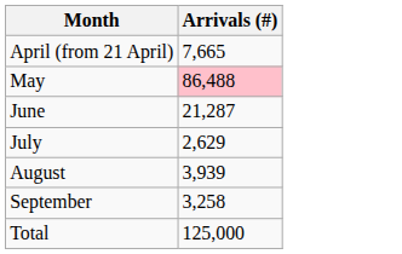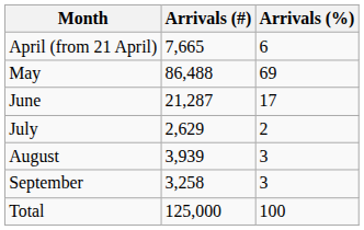+ column: Arrivals (%) | 6 | 69 | 17 | 2 | 3 | 3 | 100
May | Arrivals (#): pink background -> no background
